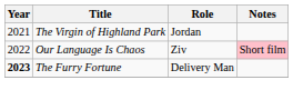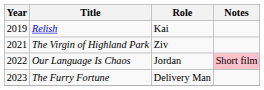+ row: 2019 | Relish | Kai
The Virgin of Highland Park | Role: Jordan -> Ziv
Our Language Is Chaos | Role: Ziv -> Jordan
The Furry Fortune | Year: bold -> normal
